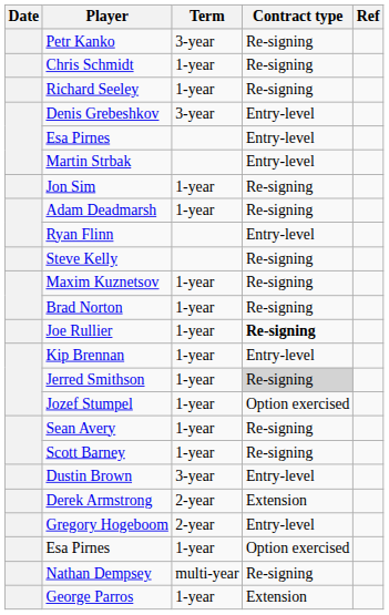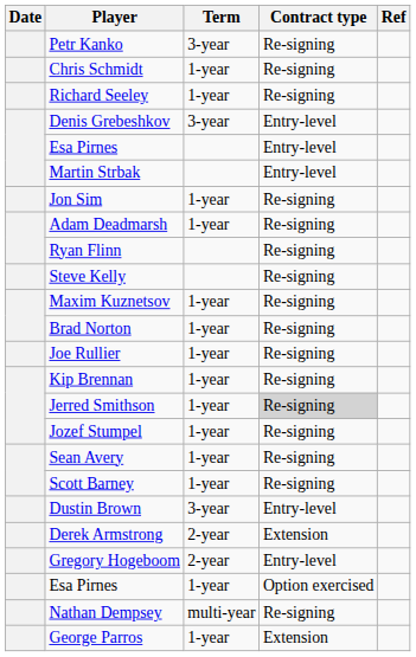Ryan Flinn | Contract type: Entry-level -> Re-signing
Joe Rullier | Contract type: bold -> normal
Kip Brennan | Contract type: Entry-level -> Re-signing
Jozef Stumpel | Contract type: Option exercised -> Re-signing
